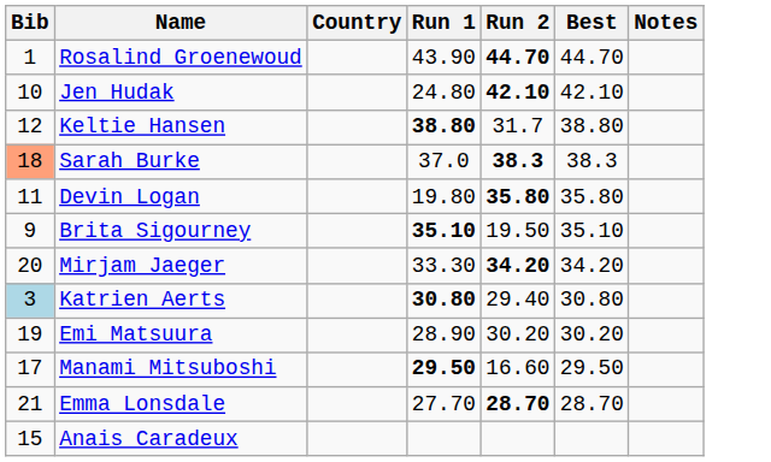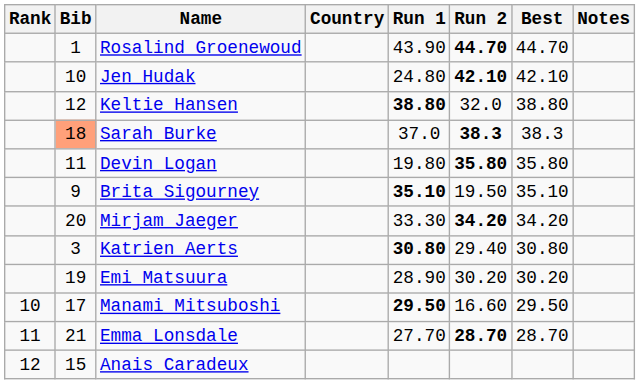+ column: Rank | 10 | 11 | 12
Keltie Hansen | Run 2: 31.7 -> 32.0
Katrien Aerts | Bib: lightblue background -> no background
